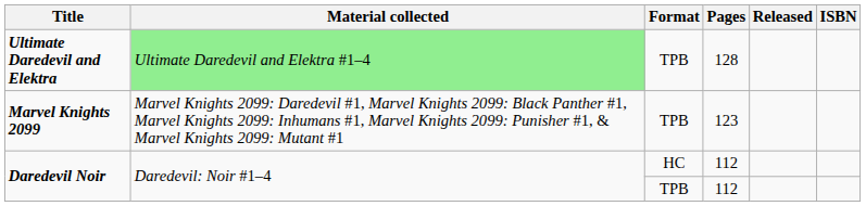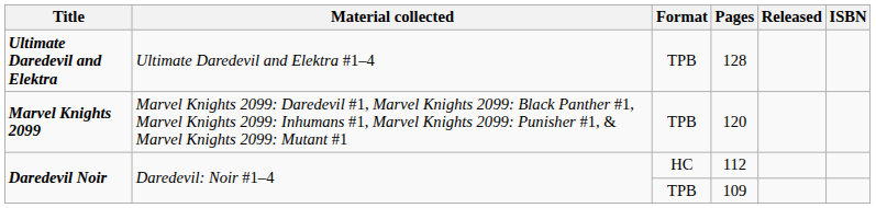Ultimate Daredevil and Elektra | Material collected: lightgreen background -> no background
Marvel Knights 2099 | Pages: 123 -> 120
Daredevil Noir / TPB | Pages: 112 -> 109
